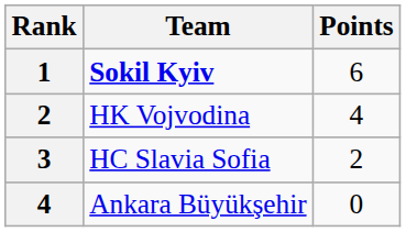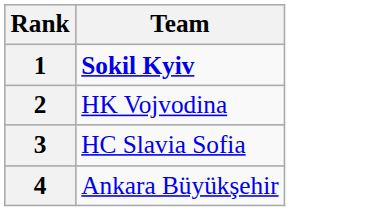- column: Points | 6 | 4 | 2 | 0
